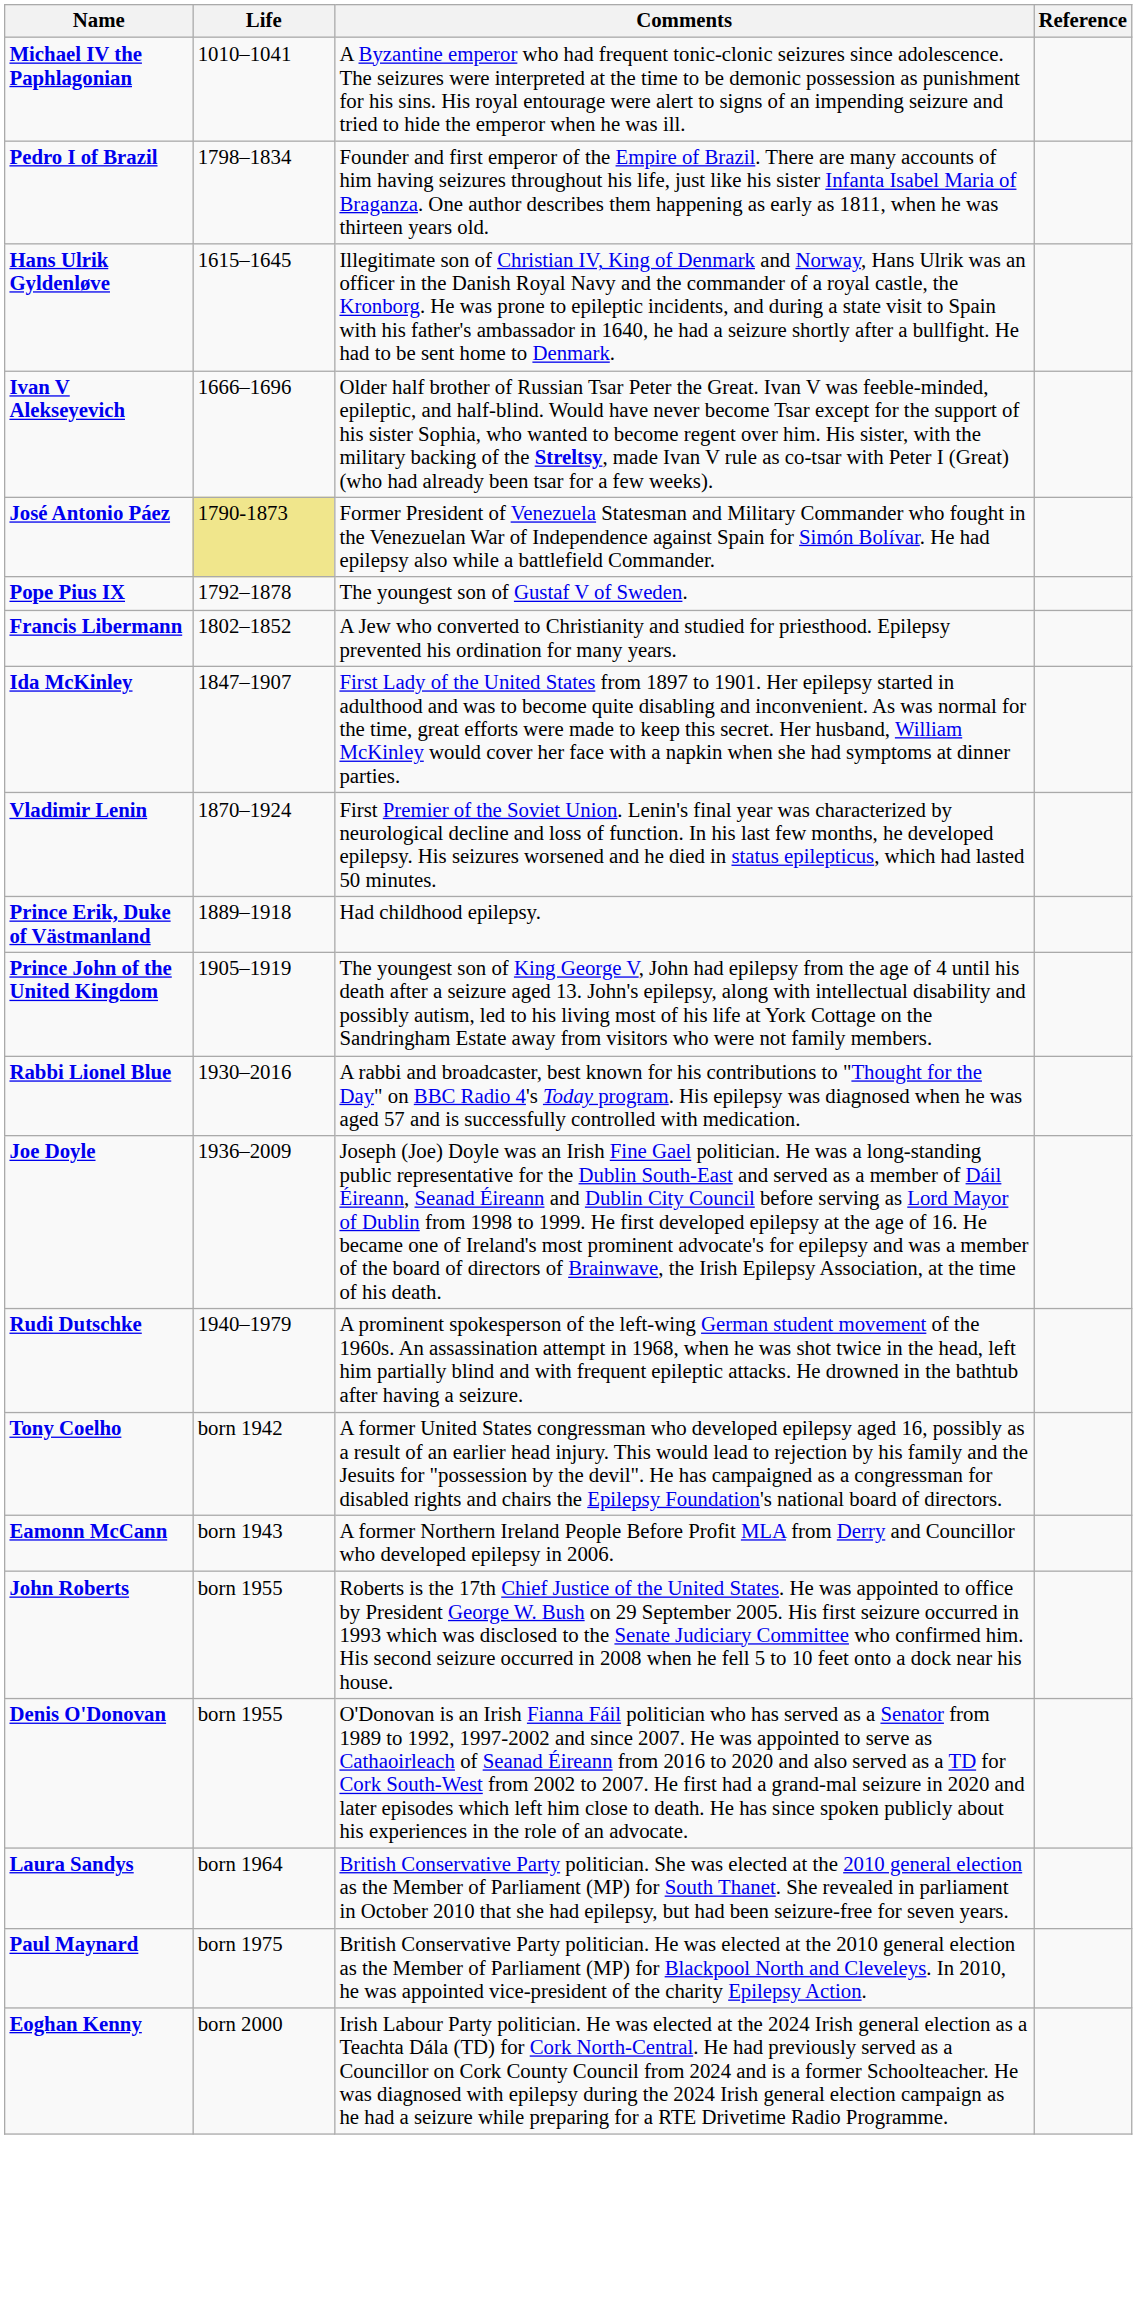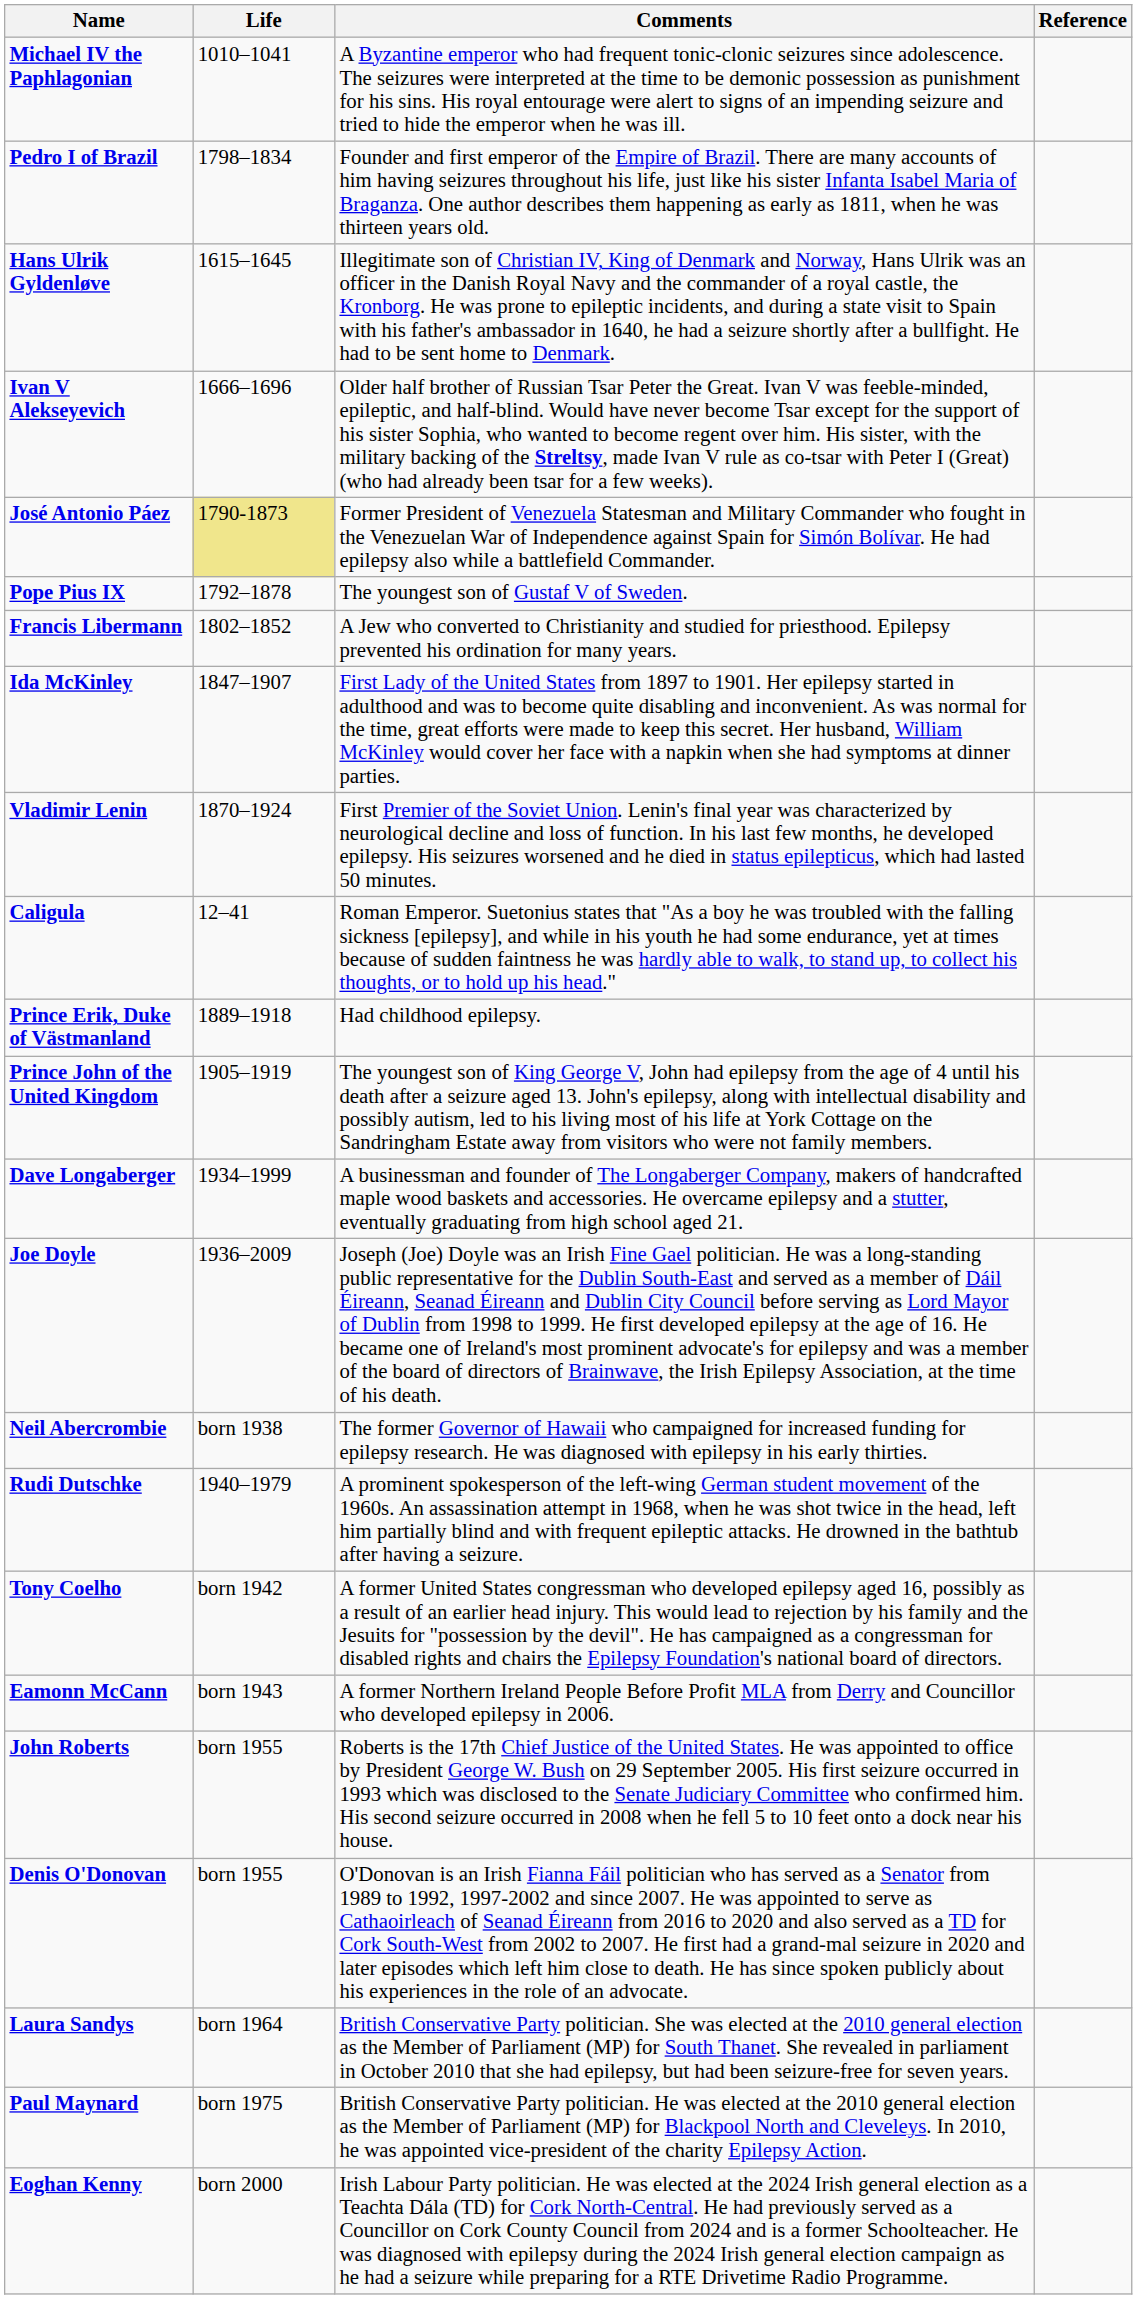+ row: Caligula | 12–41 | Roman Emperor. Suetonius states that "As a boy he was troubled with the falling sickness [epilepsy], and while in his youth he had some endurance, yet at times because of sudden faintness he was hardly able to walk, to stand up, to collect his thoughts, or to hold up his head."
- row: Rabbi Lionel Blue | 1930–2016 | A rabbi and broadcaster, best known for his contributions to "Thought for the Day" on BBC Radio 4's Today program. His epilepsy was diagnosed when he was aged 57 and is successfully controlled with medication.
+ row: Dave Longaberger | 1934–1999 | A businessman and founder of The Longaberger Company, makers of handcrafted maple wood baskets and accessories. He overcame epilepsy and a stutter, eventually graduating from high school aged 21.
+ row: Neil Abercrombie | born 1938 | The former Governor of Hawaii who campaigned for increased funding for epilepsy research. He was diagnosed with epilepsy in his early thirties.
